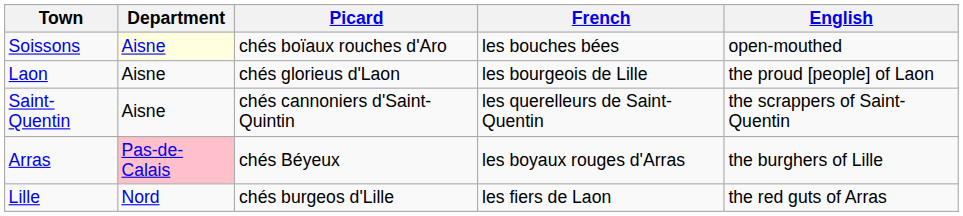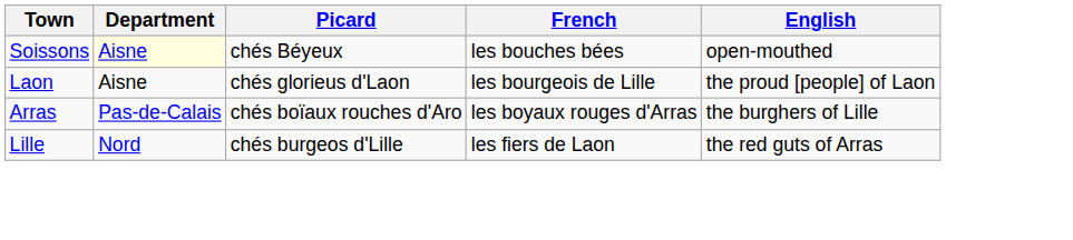Soissons | Picard: chés boïaux rouches d'Aro -> chés Béyeux
- row: Saint-Quentin | Aisne | chés cannoniers d'Saint-Quintin | les querelleurs de Saint-Quentin | the scrappers of Saint-Quentin
Arras | Department: pink background -> no background
Arras | Picard: chés Béyeux -> chés boïaux rouches d'Aro
